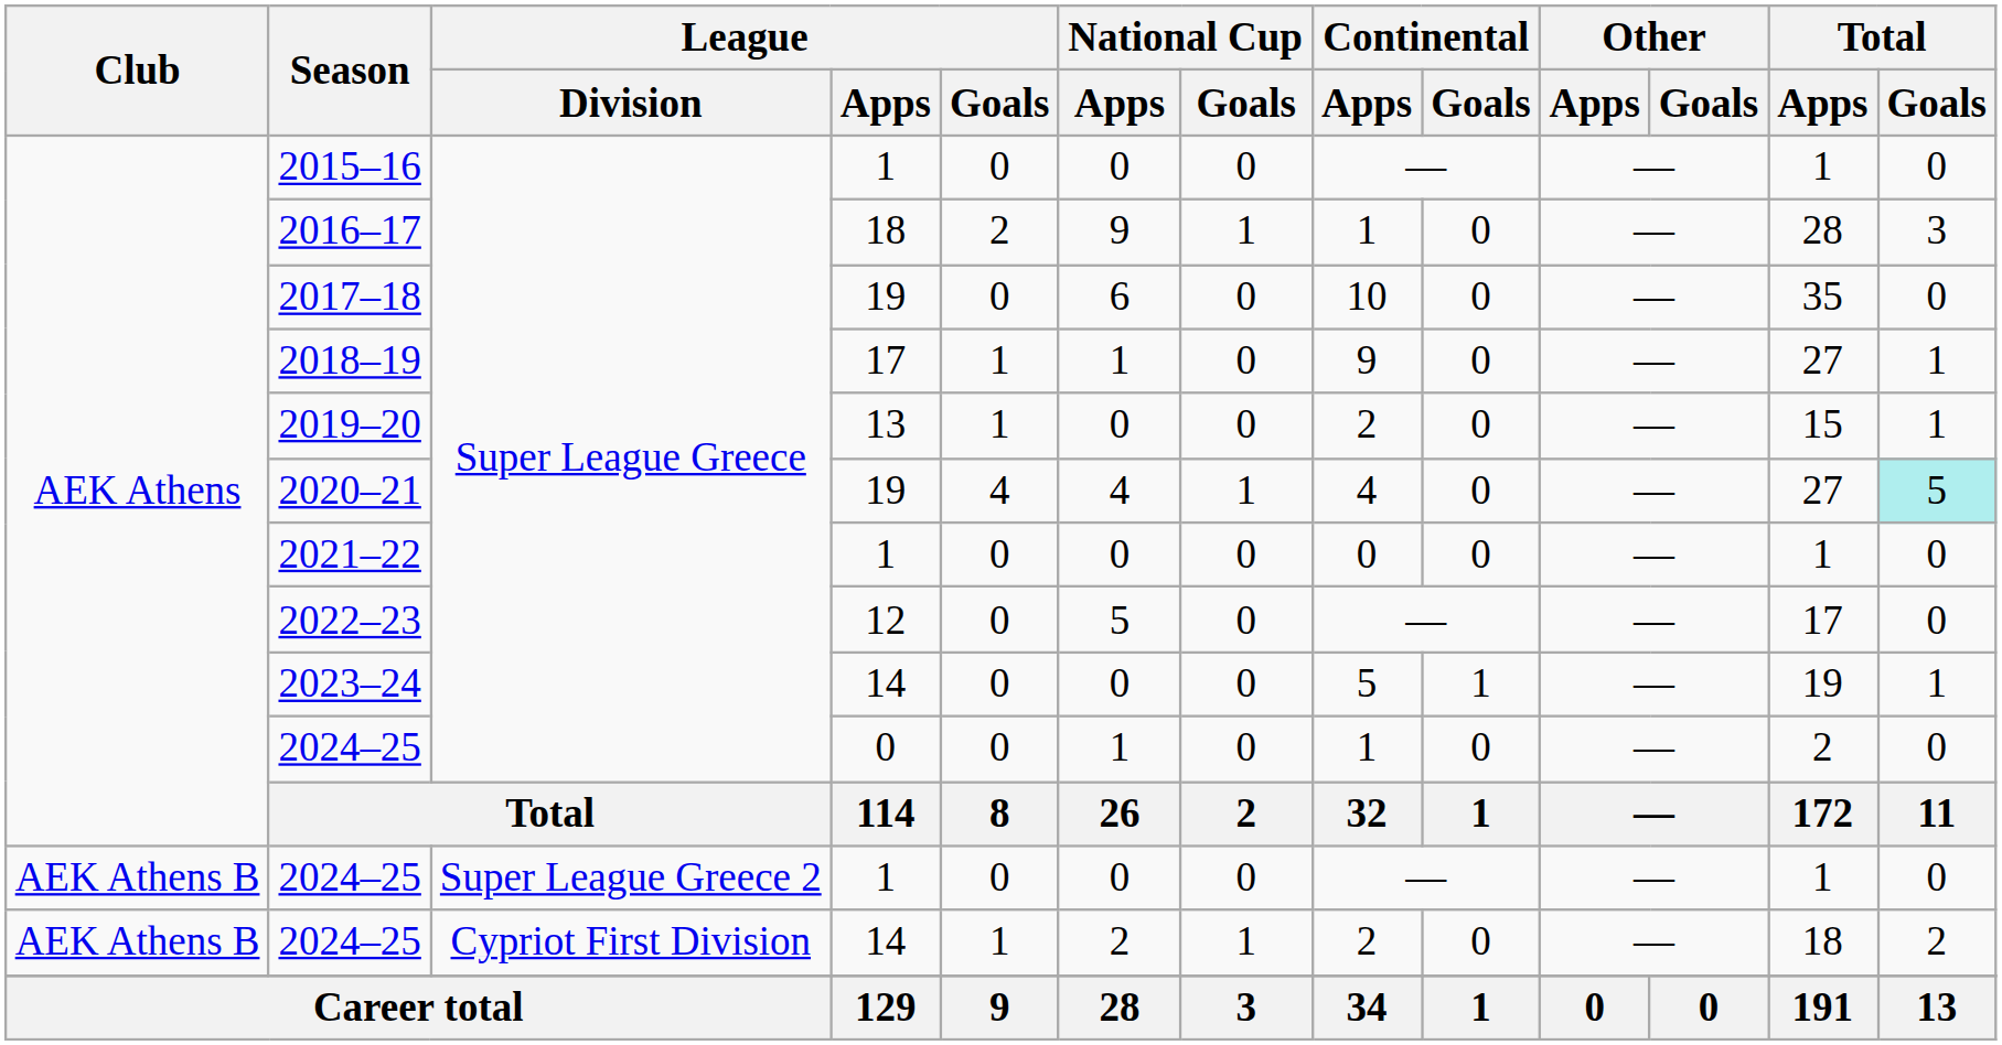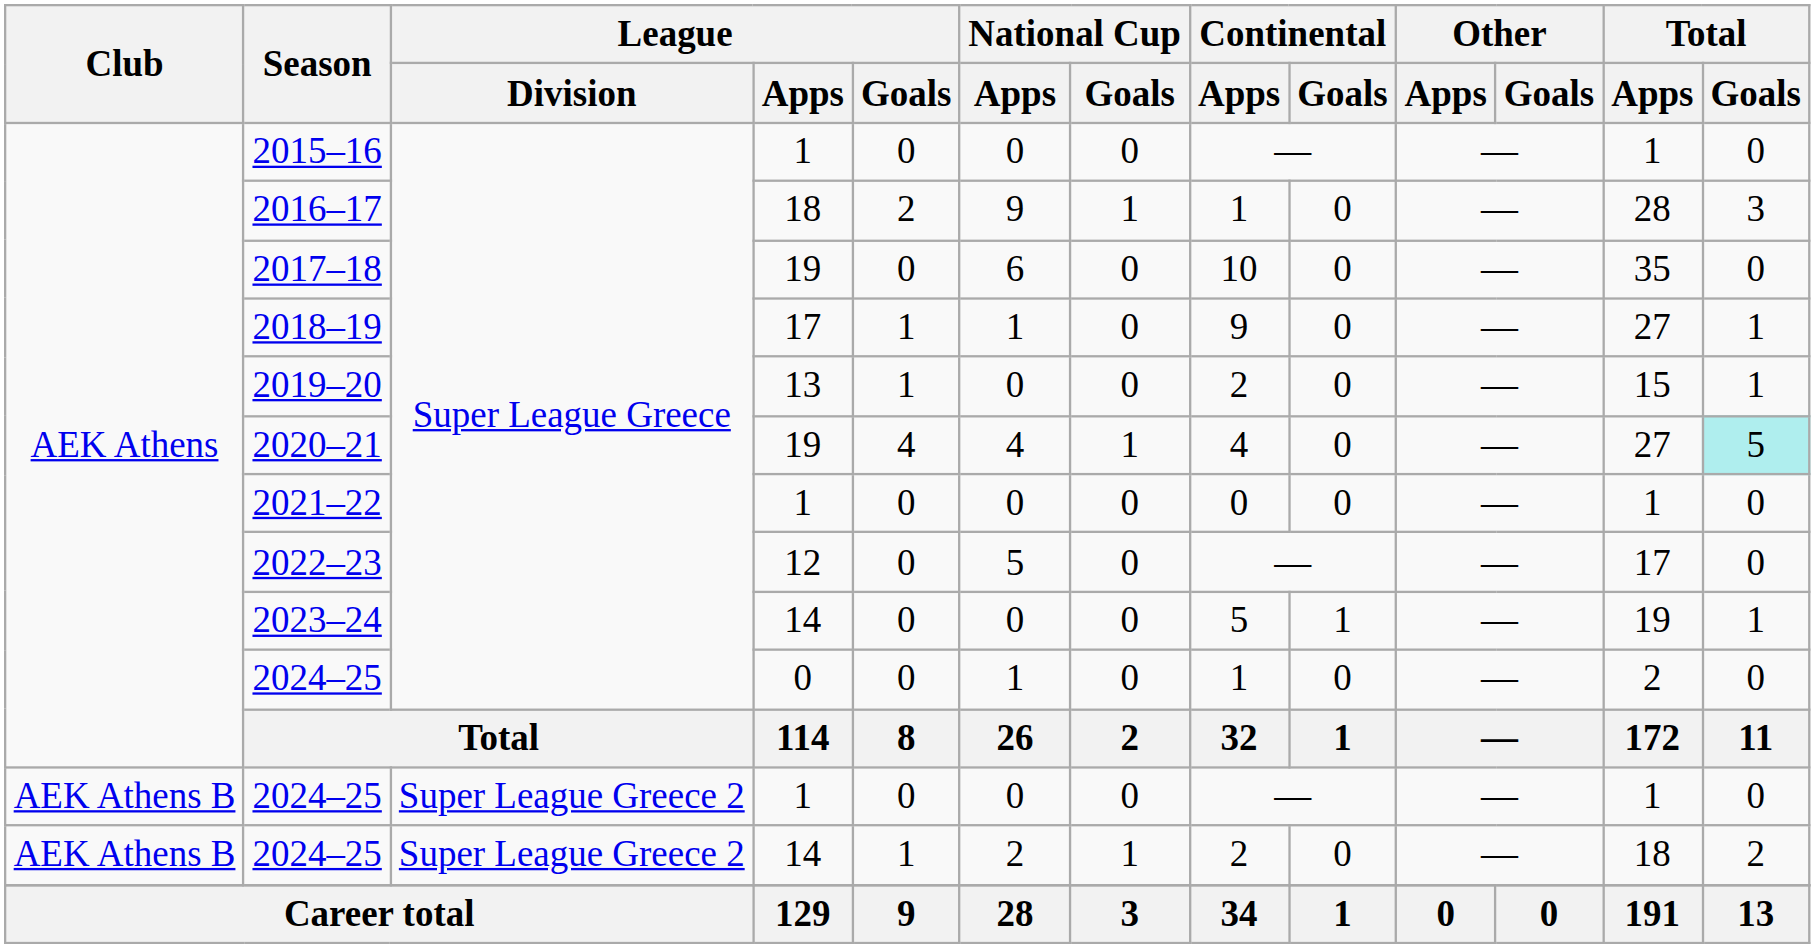2024–25 / 14 | League / Division: Cypriot First Division -> Super League Greece 2
